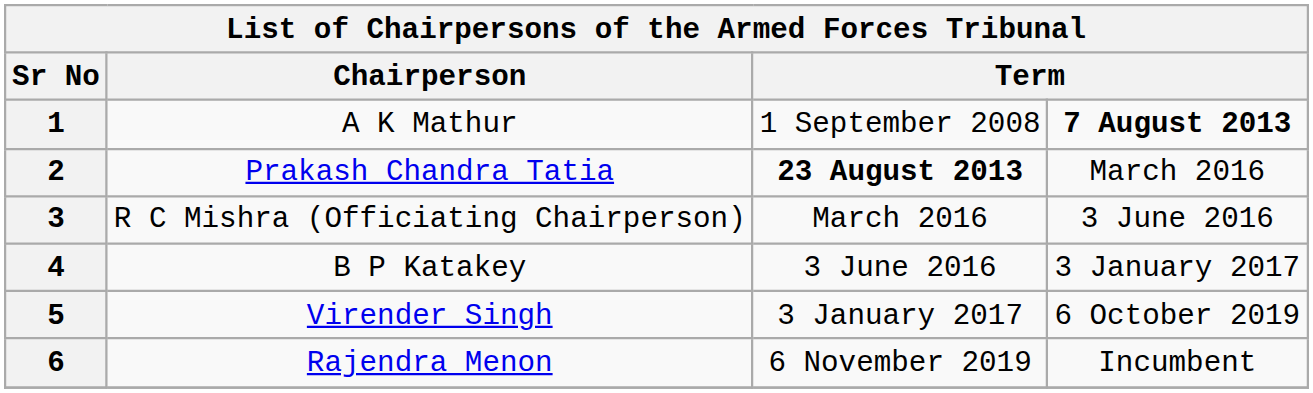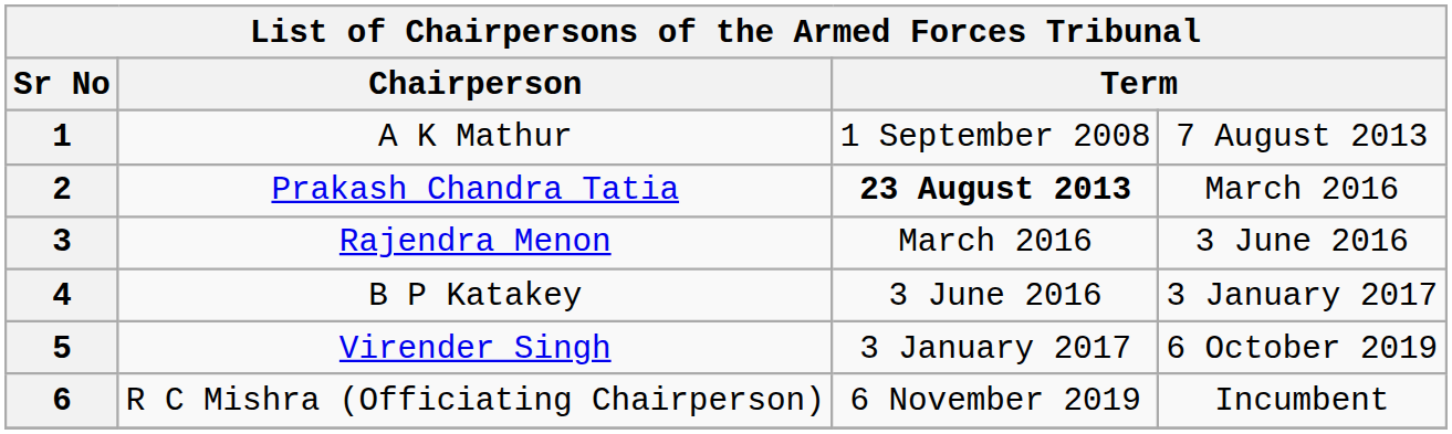1 | column 4: bold -> normal
3 | Chairperson: R C Mishra (Officiating Chairperson) -> Rajendra Menon
6 | Chairperson: Rajendra Menon -> R C Mishra (Officiating Chairperson)
